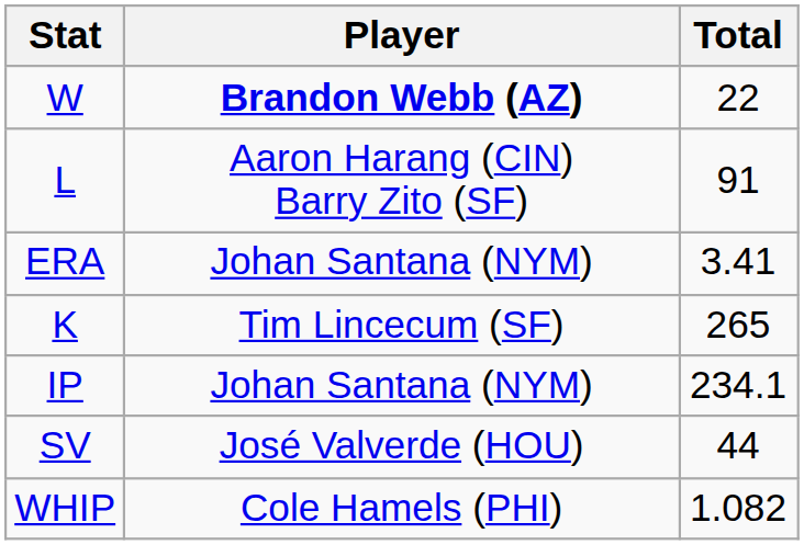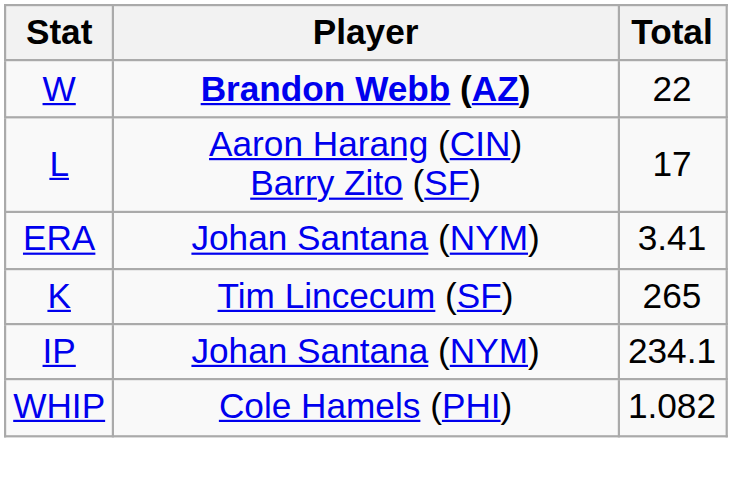L | Total: 91 -> 17
- row: SV | José Valverde (HOU) | 44
